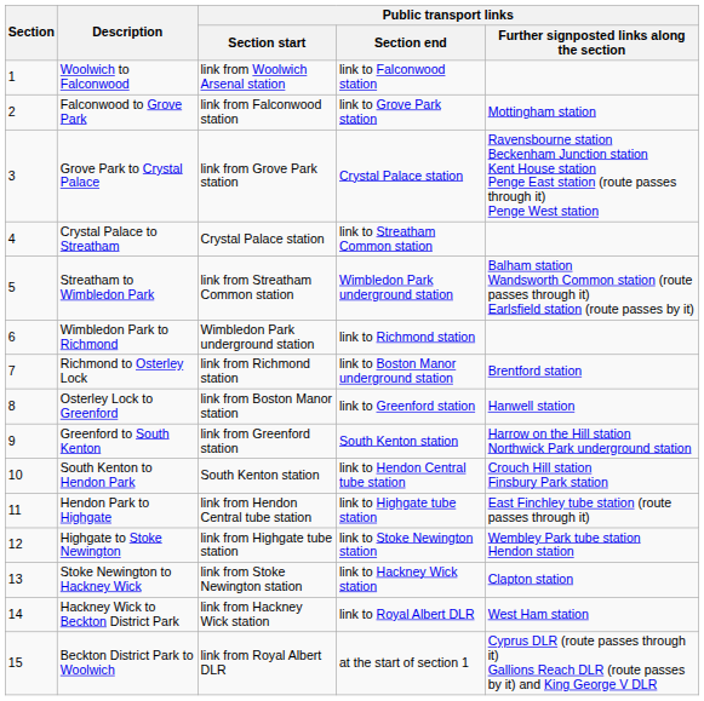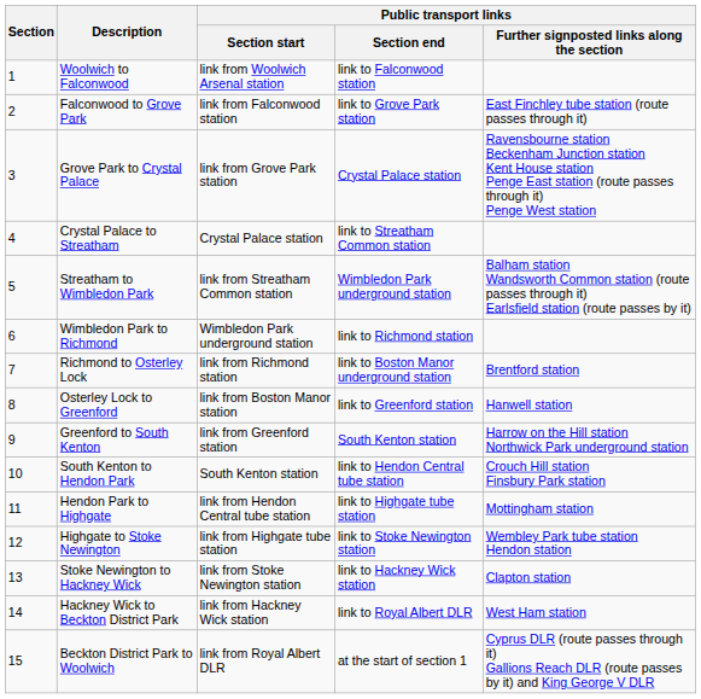Falconwood to Grove Park | column 5: Mottingham station -> East Finchley tube station (route passes through it)
Hendon Park to Highgate | column 5: East Finchley tube station (route passes through it) -> Mottingham station
